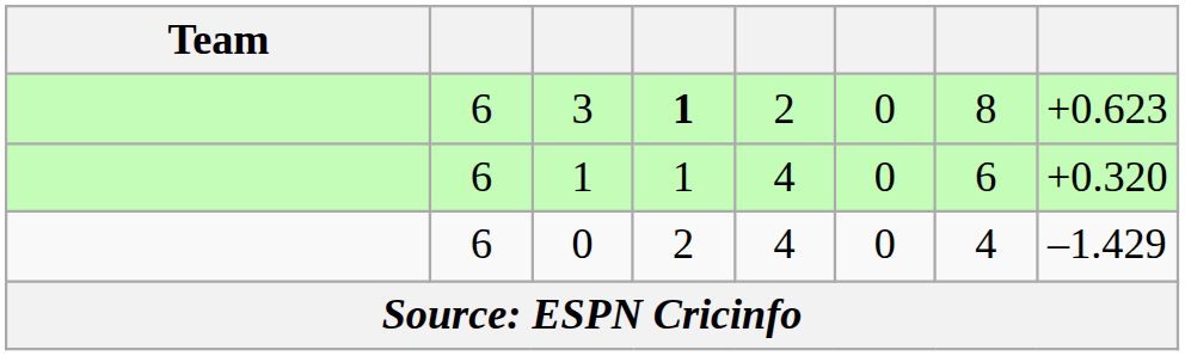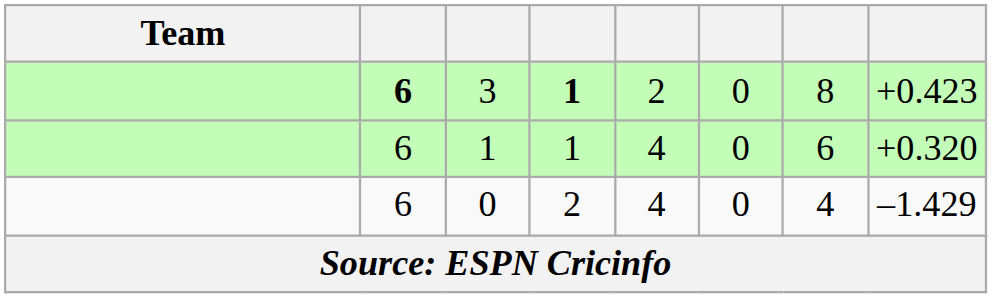3 | column 2: normal -> bold
3 | column 8: +0.623 -> +0.423
